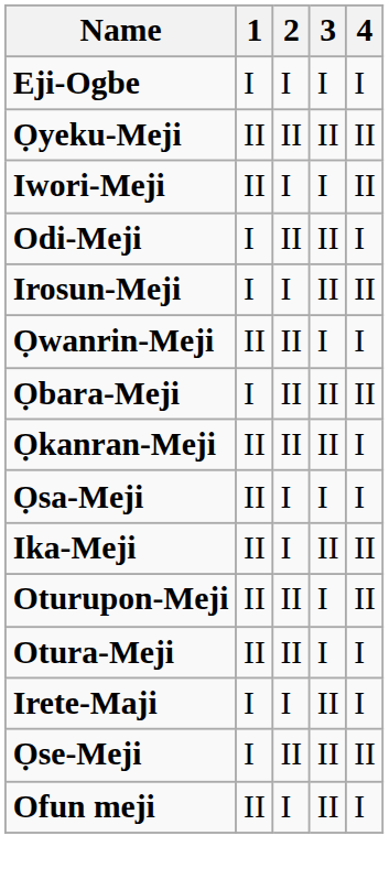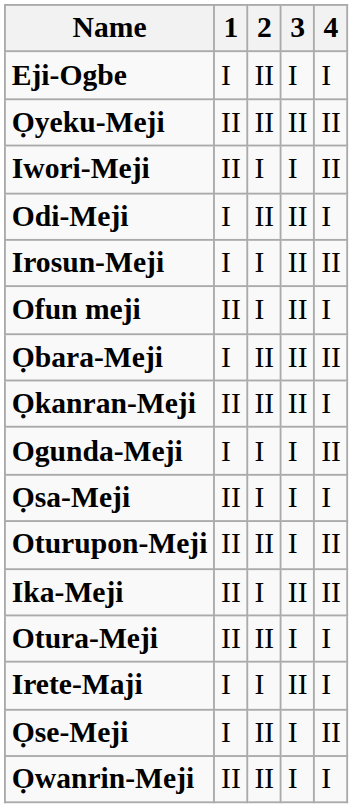Eji-Ogbe | 2: I -> II
rows swapped: Ọwanrin-Meji <-> Ofun meji
+ row: Ogunda-Meji | I | I | I | II
rows swapped: Ika-Meji <-> Oturupon-Meji
Ọse-Meji | 3: II -> I
